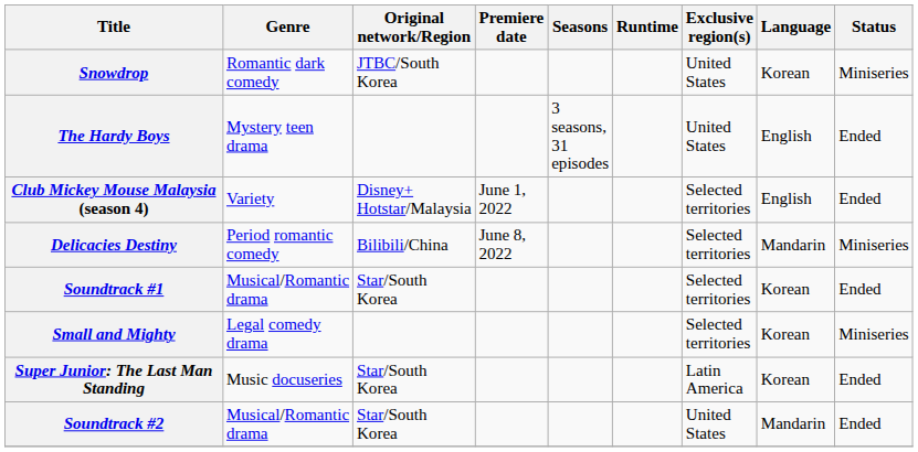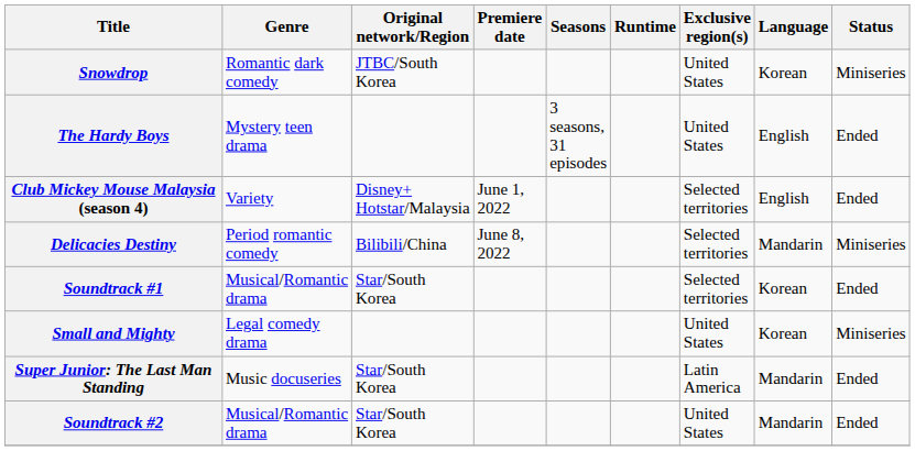Small and Mighty | Exclusive region(s): Selected territories -> United States
Super Junior: The Last Man Standing | Language: Korean -> Mandarin
